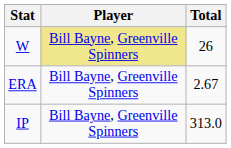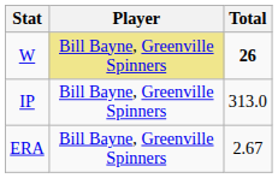W | Total: normal -> bold
rows swapped: ERA <-> IP
